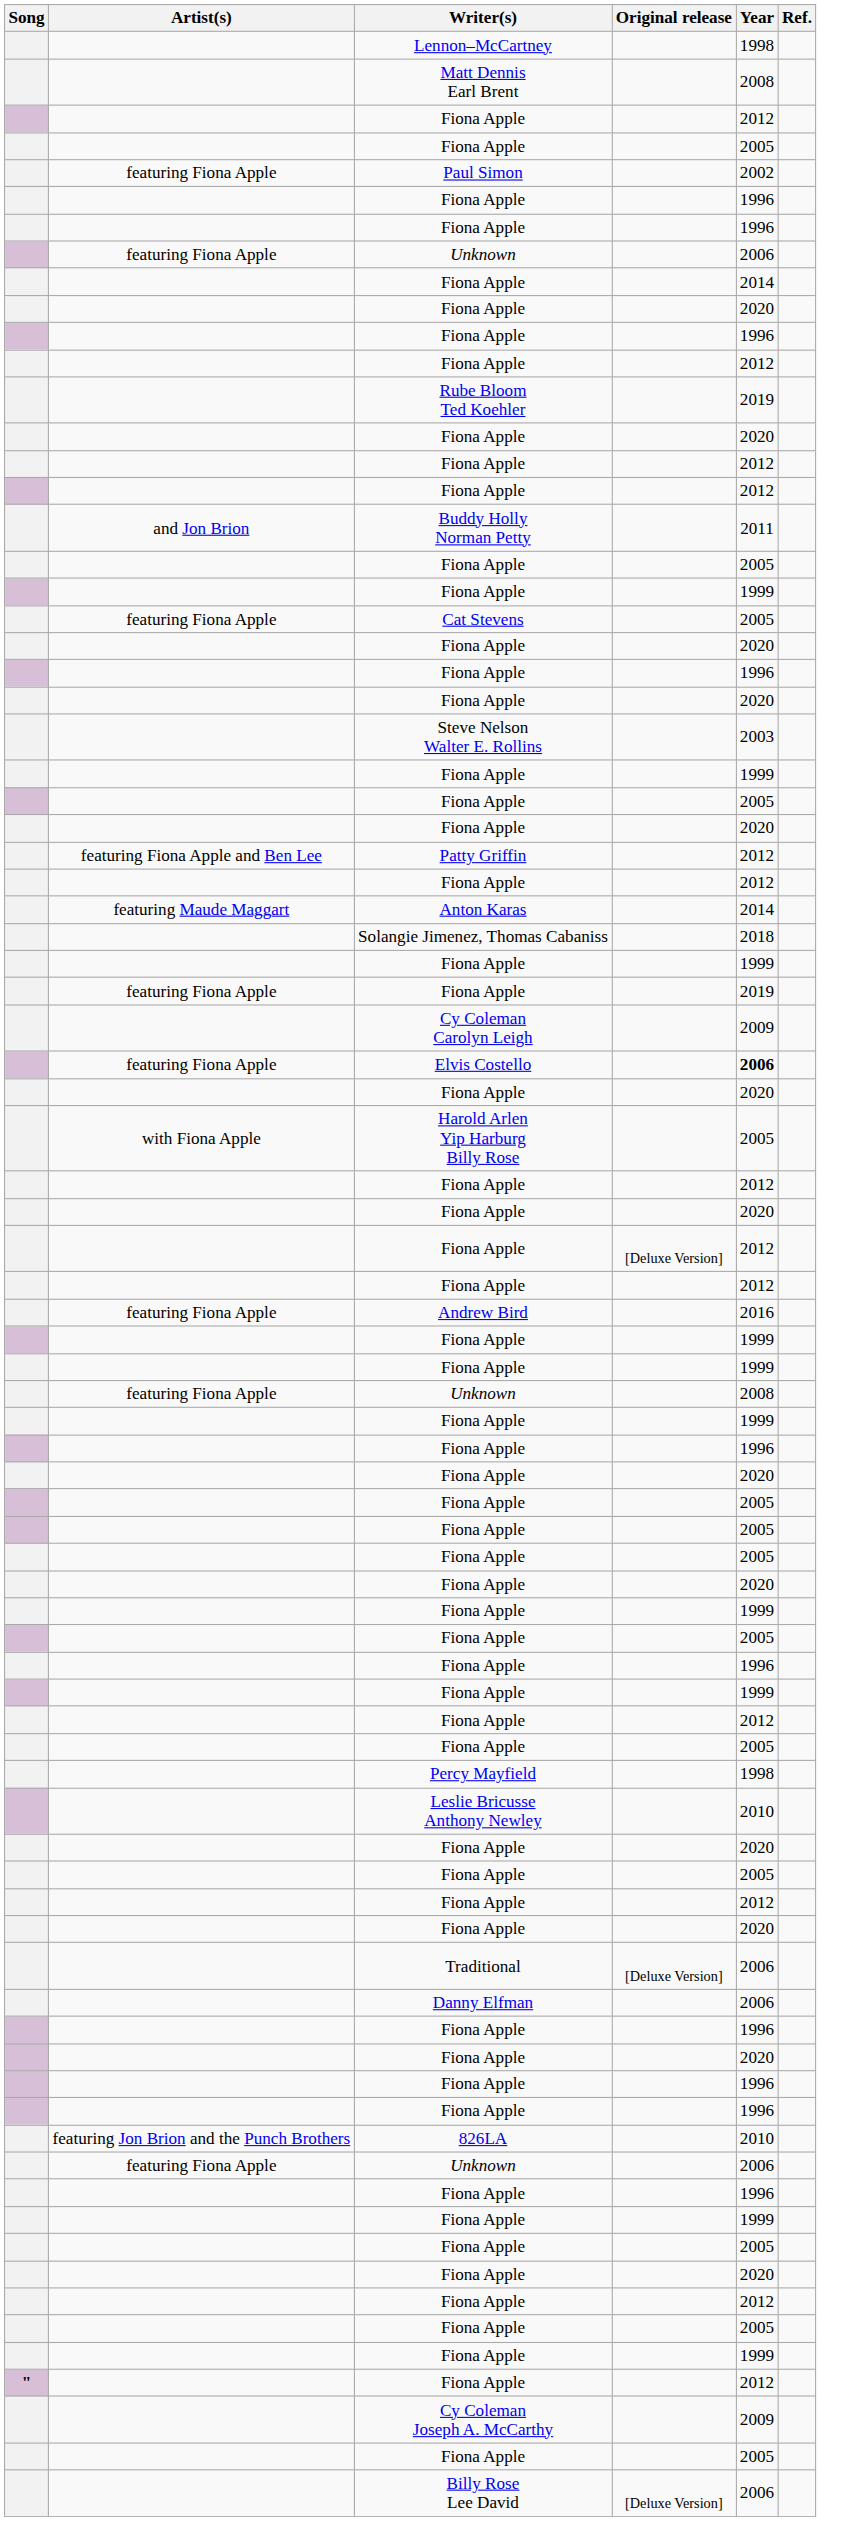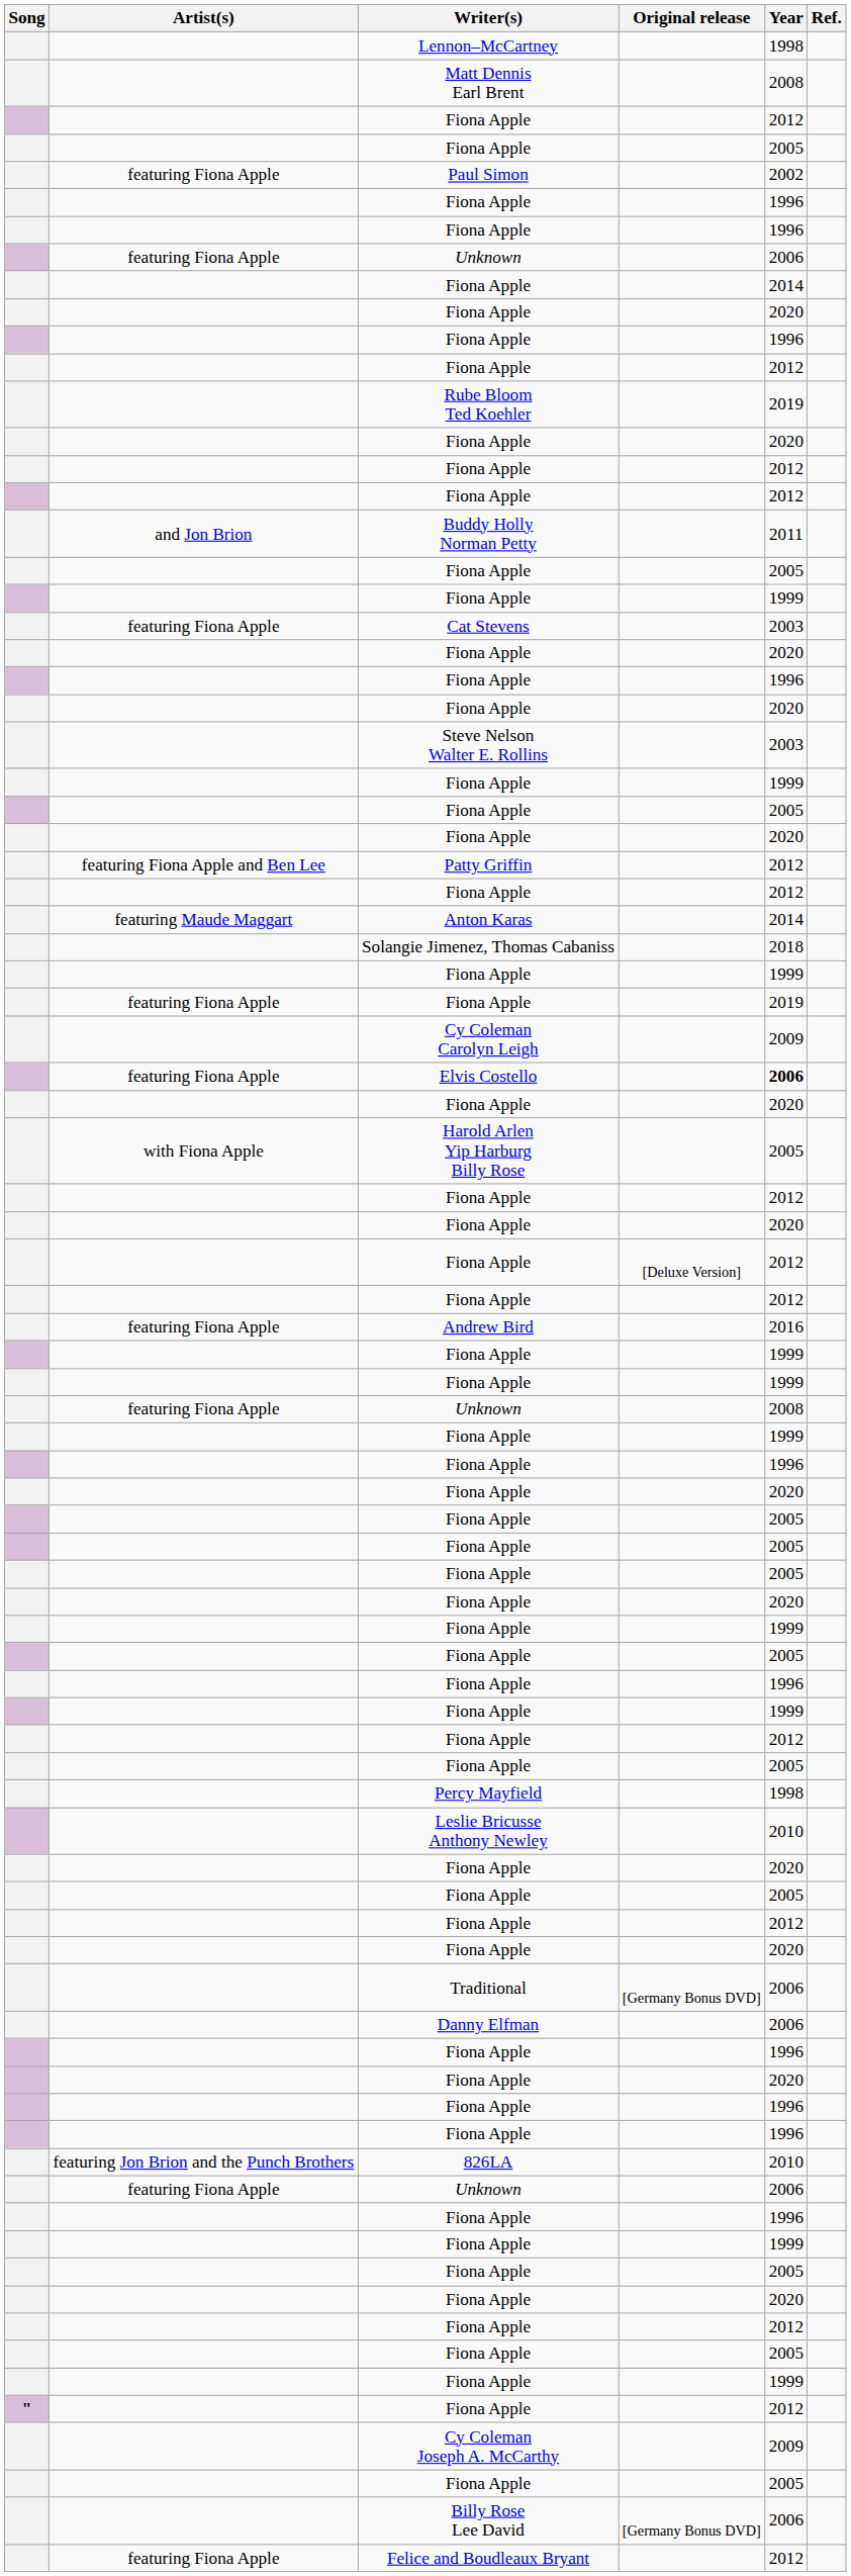Cat Stevens | Year: 2005 -> 2003
Traditional | Original release: [Deluxe Version] -> [Germany Bonus DVD]
Billy Rose Lee David | Original release: [Deluxe Version] -> [Germany Bonus DVD]
+ row: featuring Fiona Apple | Felice and Boudleaux Bryant | 2012
